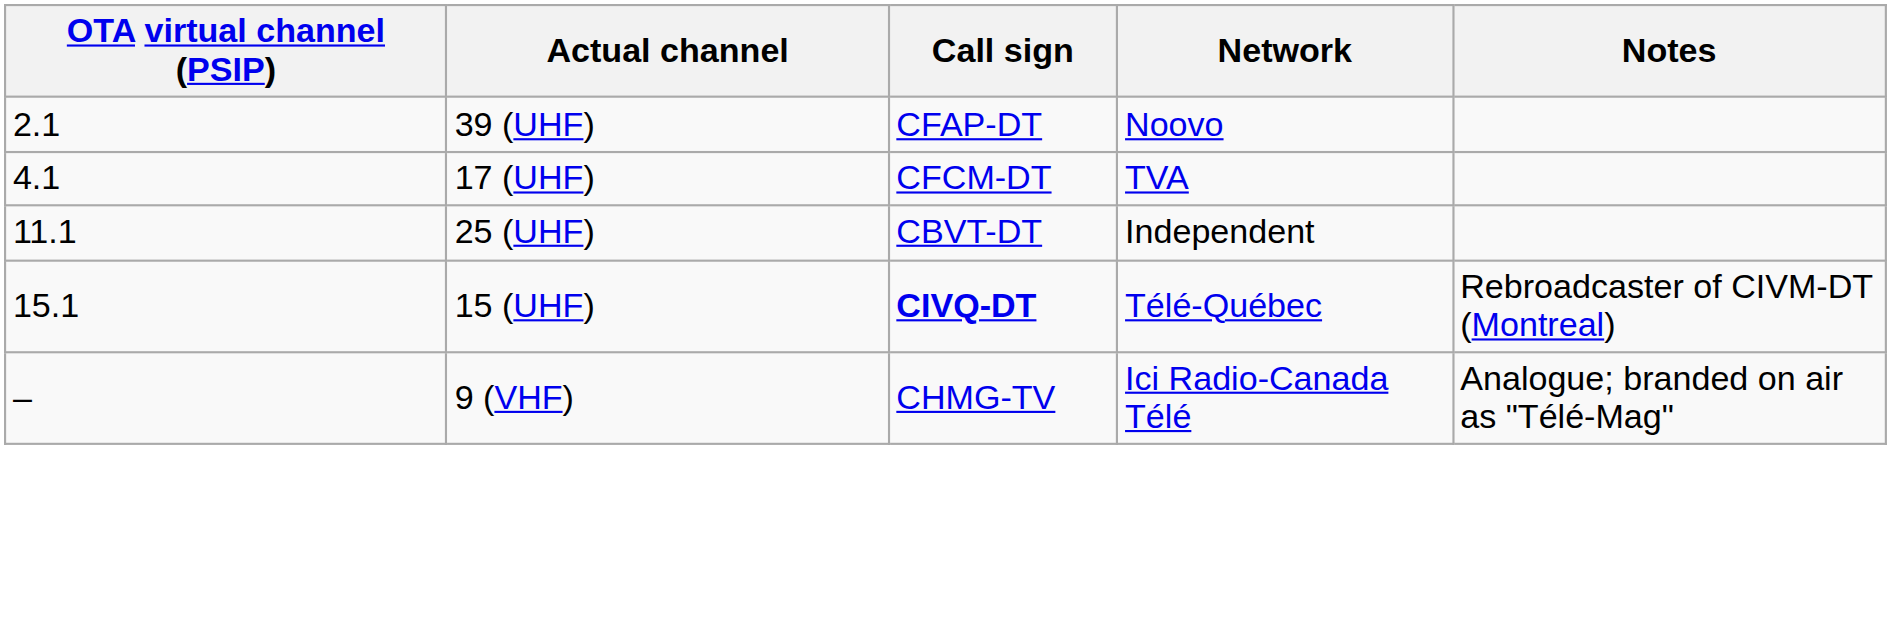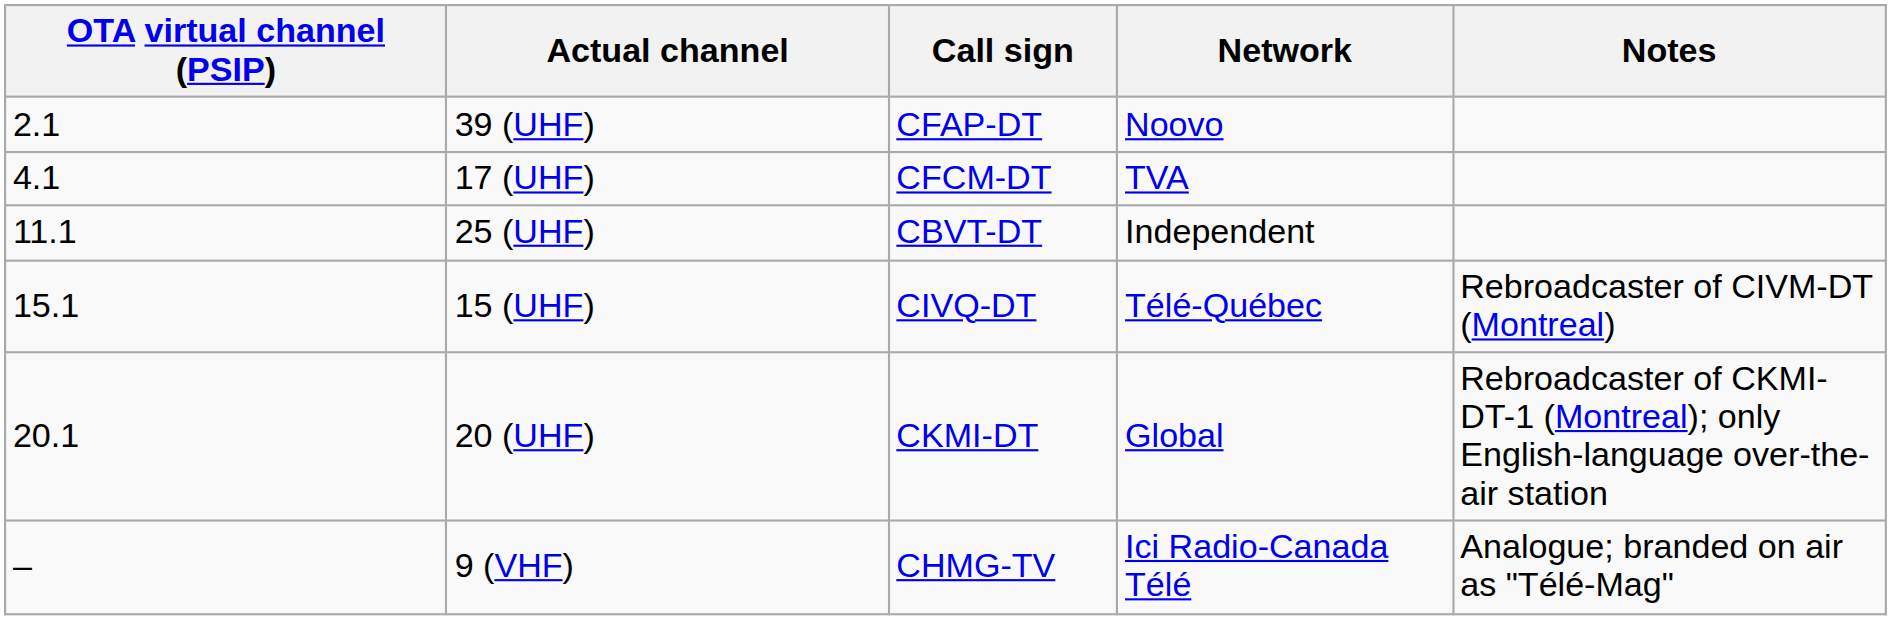15 (UHF) | Call sign: bold -> normal
+ row: 20.1 | 20 (UHF) | CKMI-DT | Global | Rebroadcaster of CKMI-DT-1 (Montreal); only English-language over-the-air station
